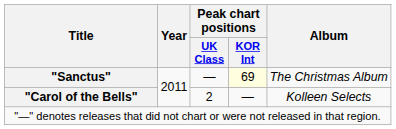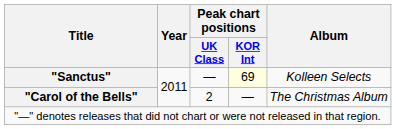"Sanctus" | Album: The Christmas Album -> Kolleen Selects
"Carol of the Bells" | Album: Kolleen Selects -> The Christmas Album
